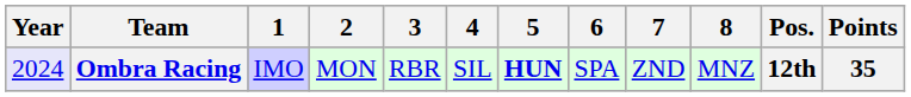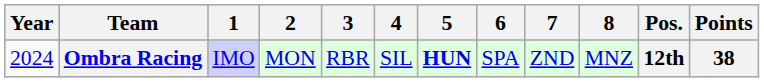Ombra Racing | Year: lavender background -> no background
Ombra Racing | Points: 35 -> 38
